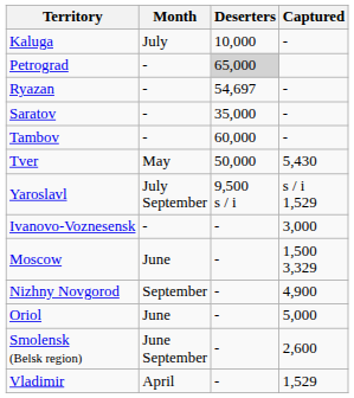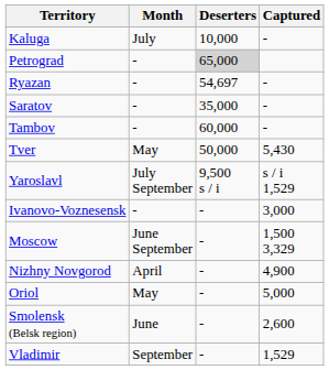Moscow | Month: June -> June September
Nizhny Novgorod | Month: September -> April
Oriol | Month: June -> May
Smolensk (Belsk region) | Month: June September -> June
Vladimir | Month: April -> September
